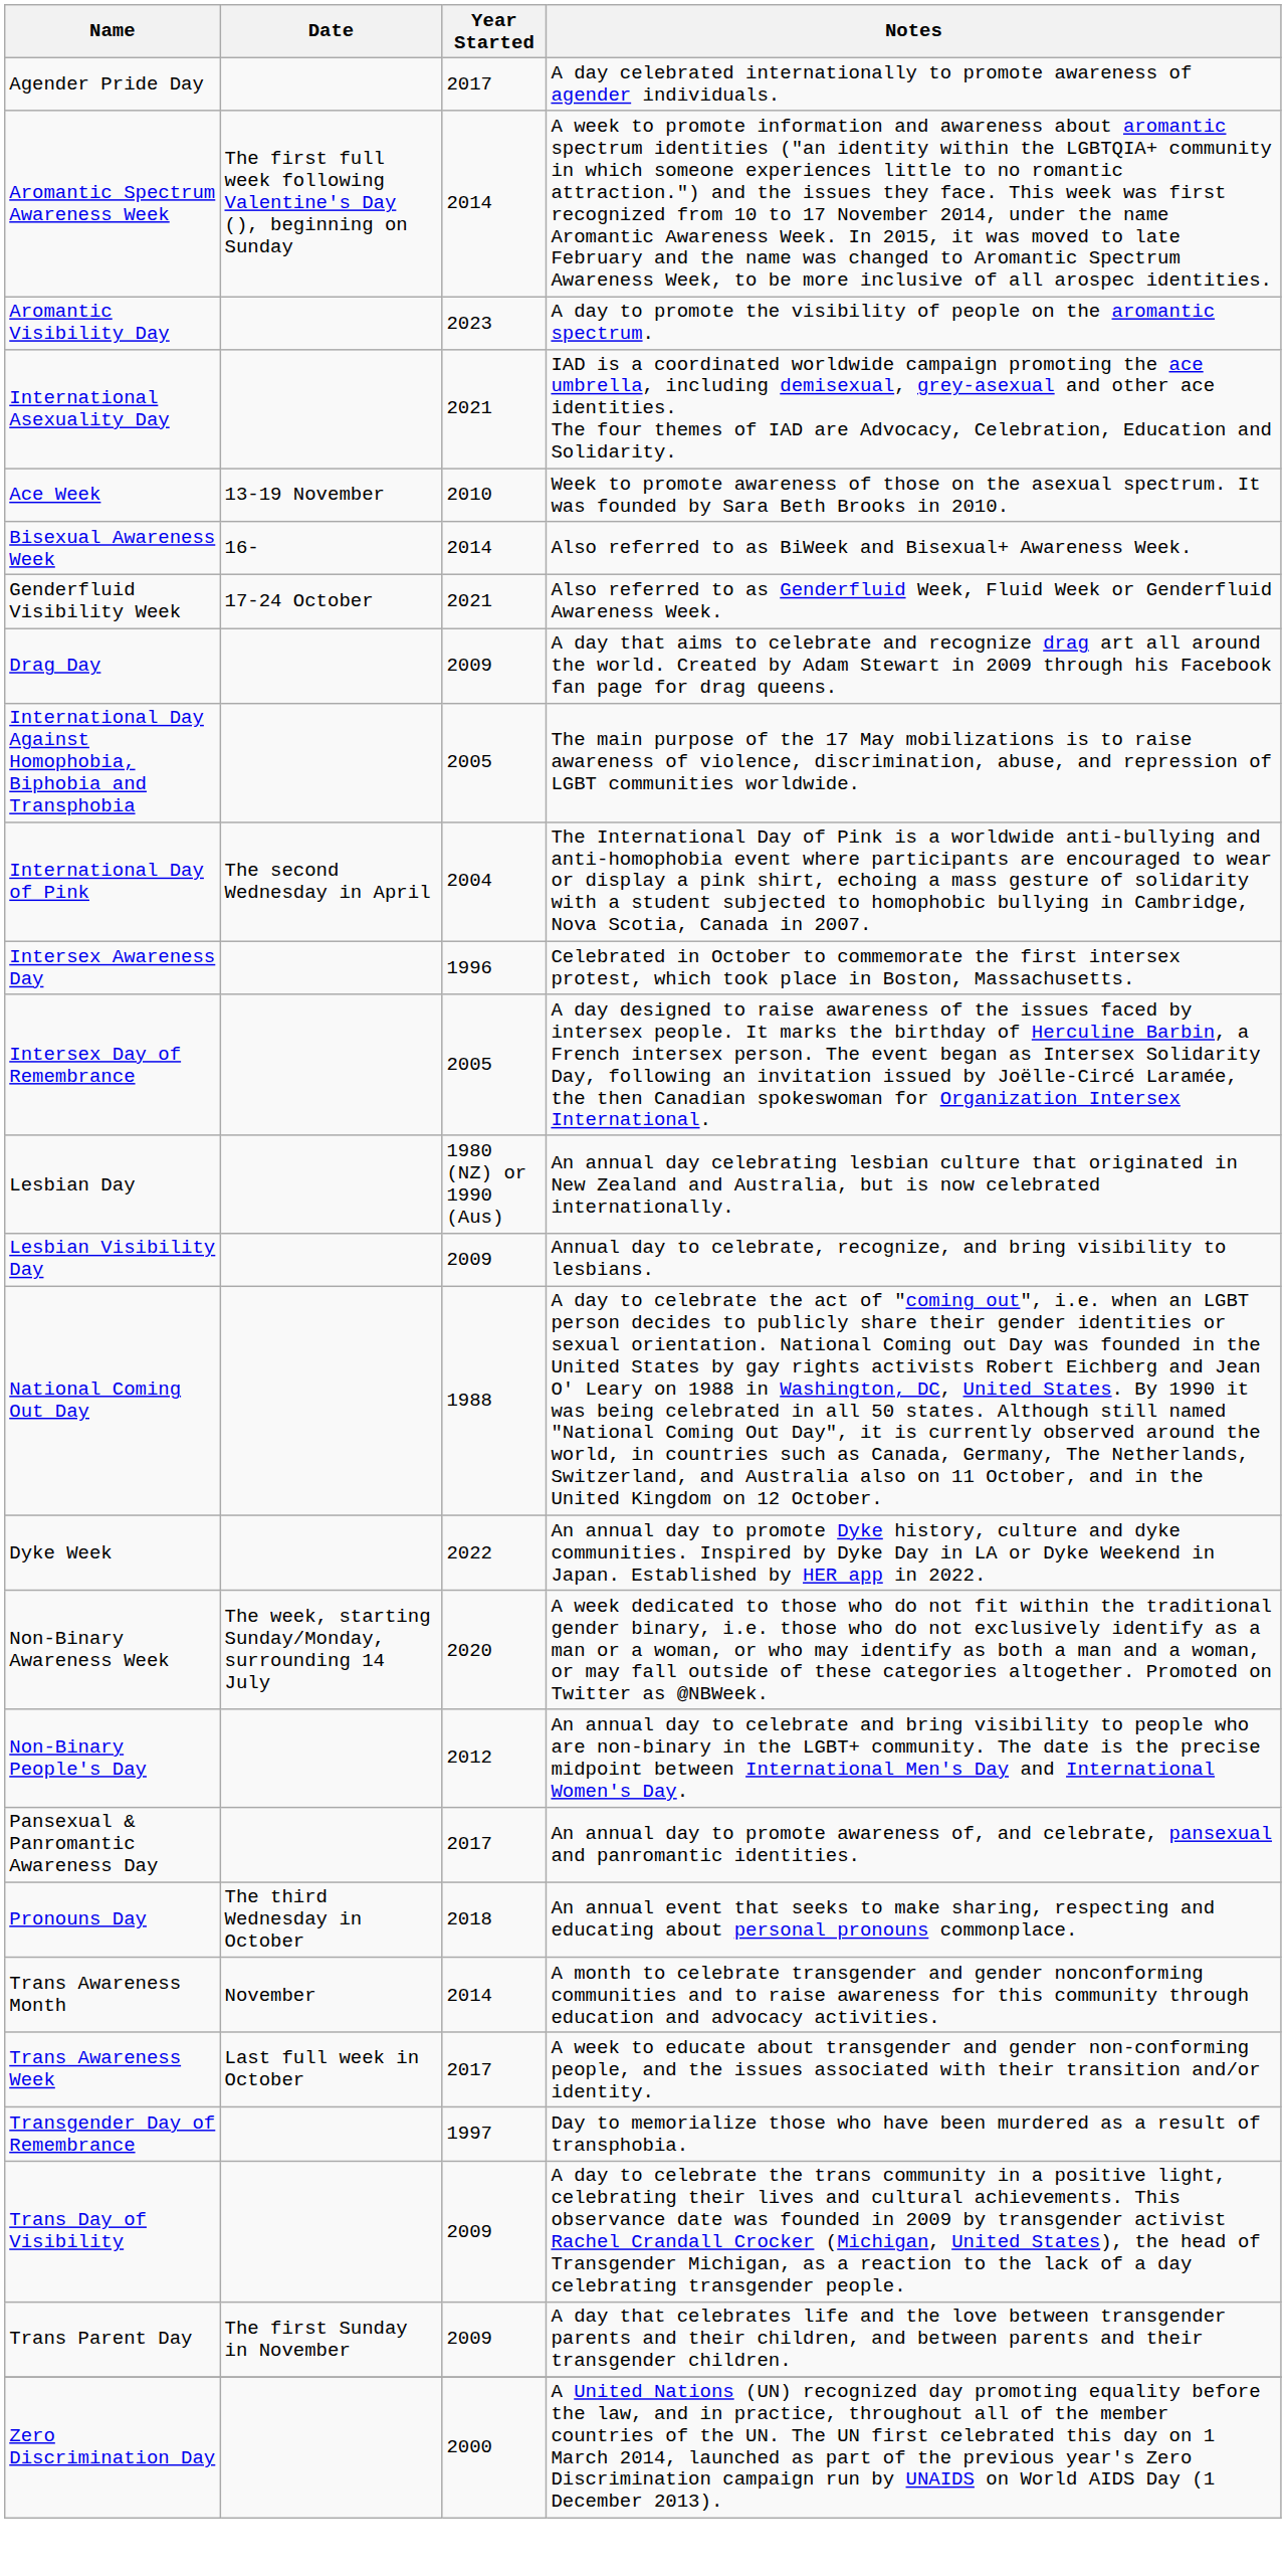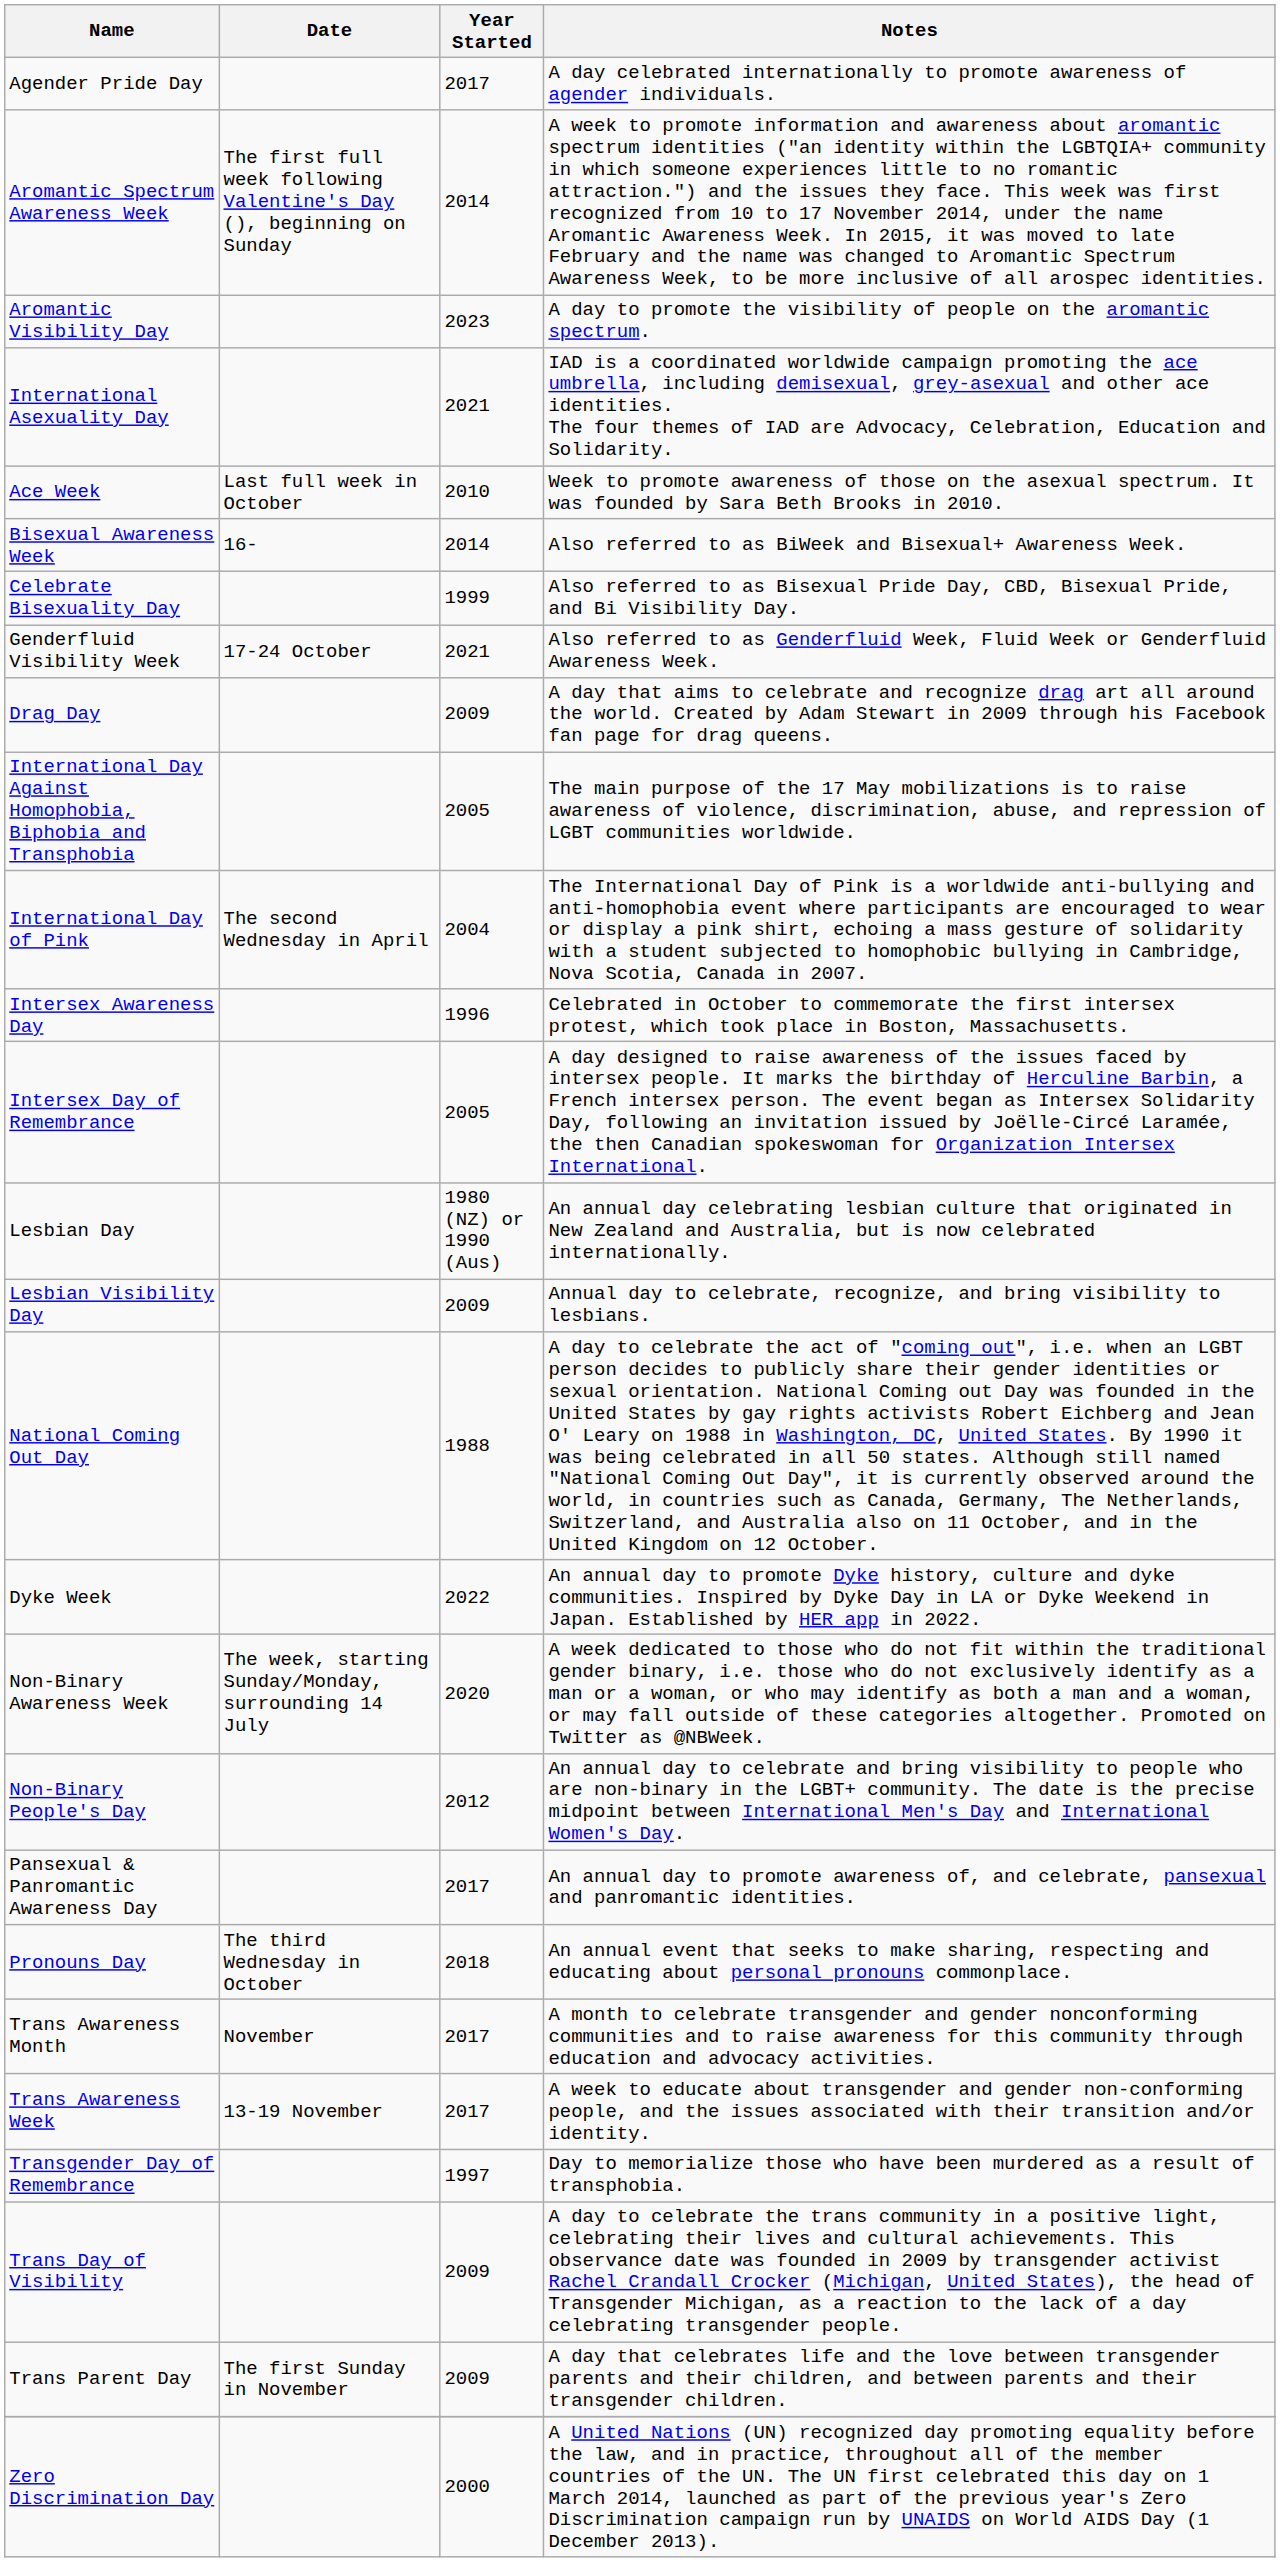Ace Week | Date: 13-19 November -> Last full week in October
+ row: Celebrate Bisexuality Day | 1999 | Also referred to as Bisexual Pride Day, CBD, Bisexual Pride, and Bi Visibility Day.
Trans Awareness Month | Year Started: 2014 -> 2017
Trans Awareness Week | Date: Last full week in October -> 13-19 November
